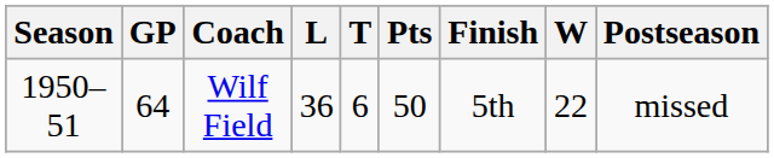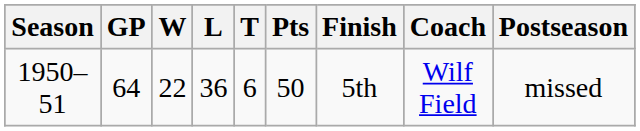columns swapped: W <-> Coach
